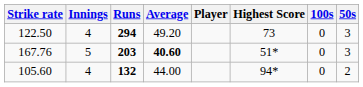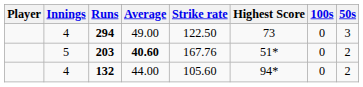columns swapped: Player <-> Strike rate
294 | Average: 49.20 -> 49.00
203 | 50s: 3 -> 2
